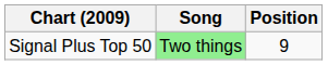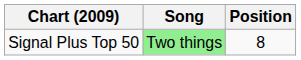Signal Plus Top 50 | Position: 9 -> 8
